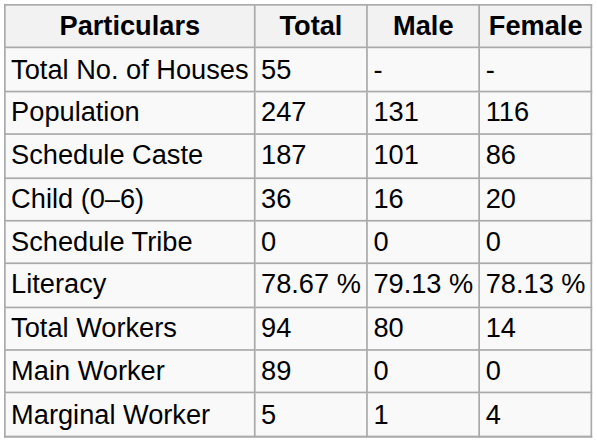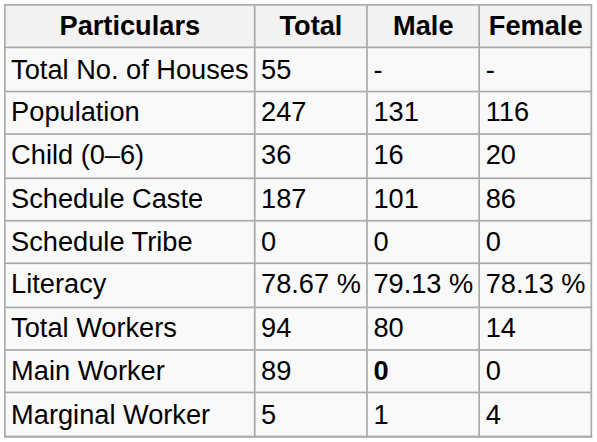rows swapped: Child (0–6) <-> Schedule Caste
Main Worker | Male: normal -> bold
